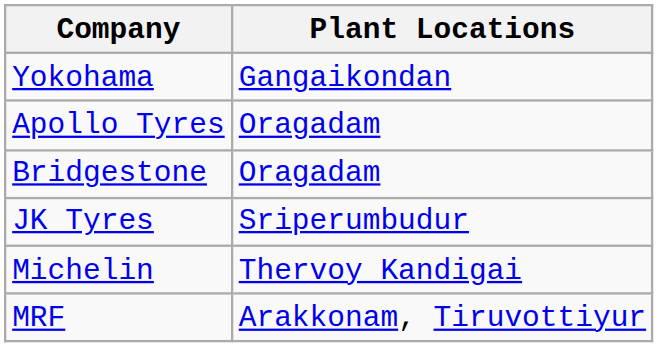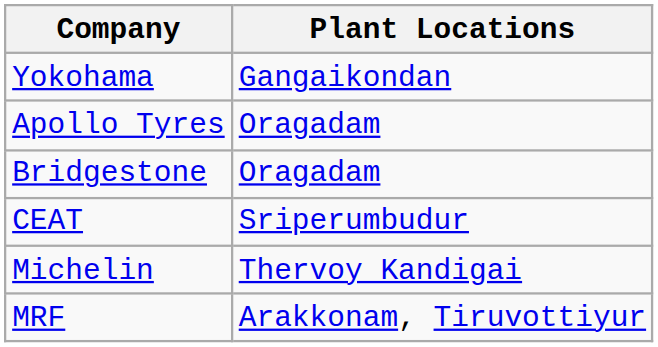+ row: CEAT | Sriperumbudur
- row: JK Tyres | Sriperumbudur
